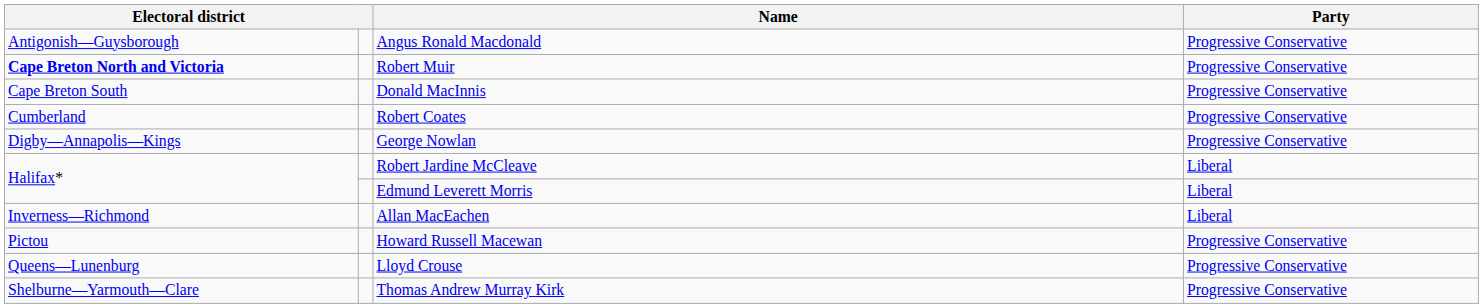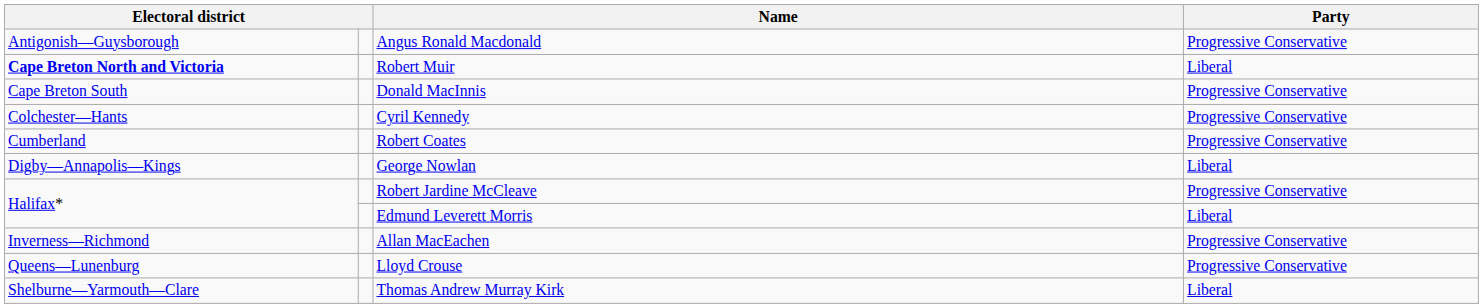Robert Muir | Party: Progressive Conservative -> Liberal
+ row: Colchester—Hants | Cyril Kennedy | Progressive Conservative
George Nowlan | Party: Progressive Conservative -> Liberal
Robert Jardine McCleave | Party: Liberal -> Progressive Conservative
Allan MacEachen | Party: Liberal -> Progressive Conservative
- row: Pictou | Howard Russell Macewan | Progressive Conservative
Thomas Andrew Murray Kirk | Party: Progressive Conservative -> Liberal
